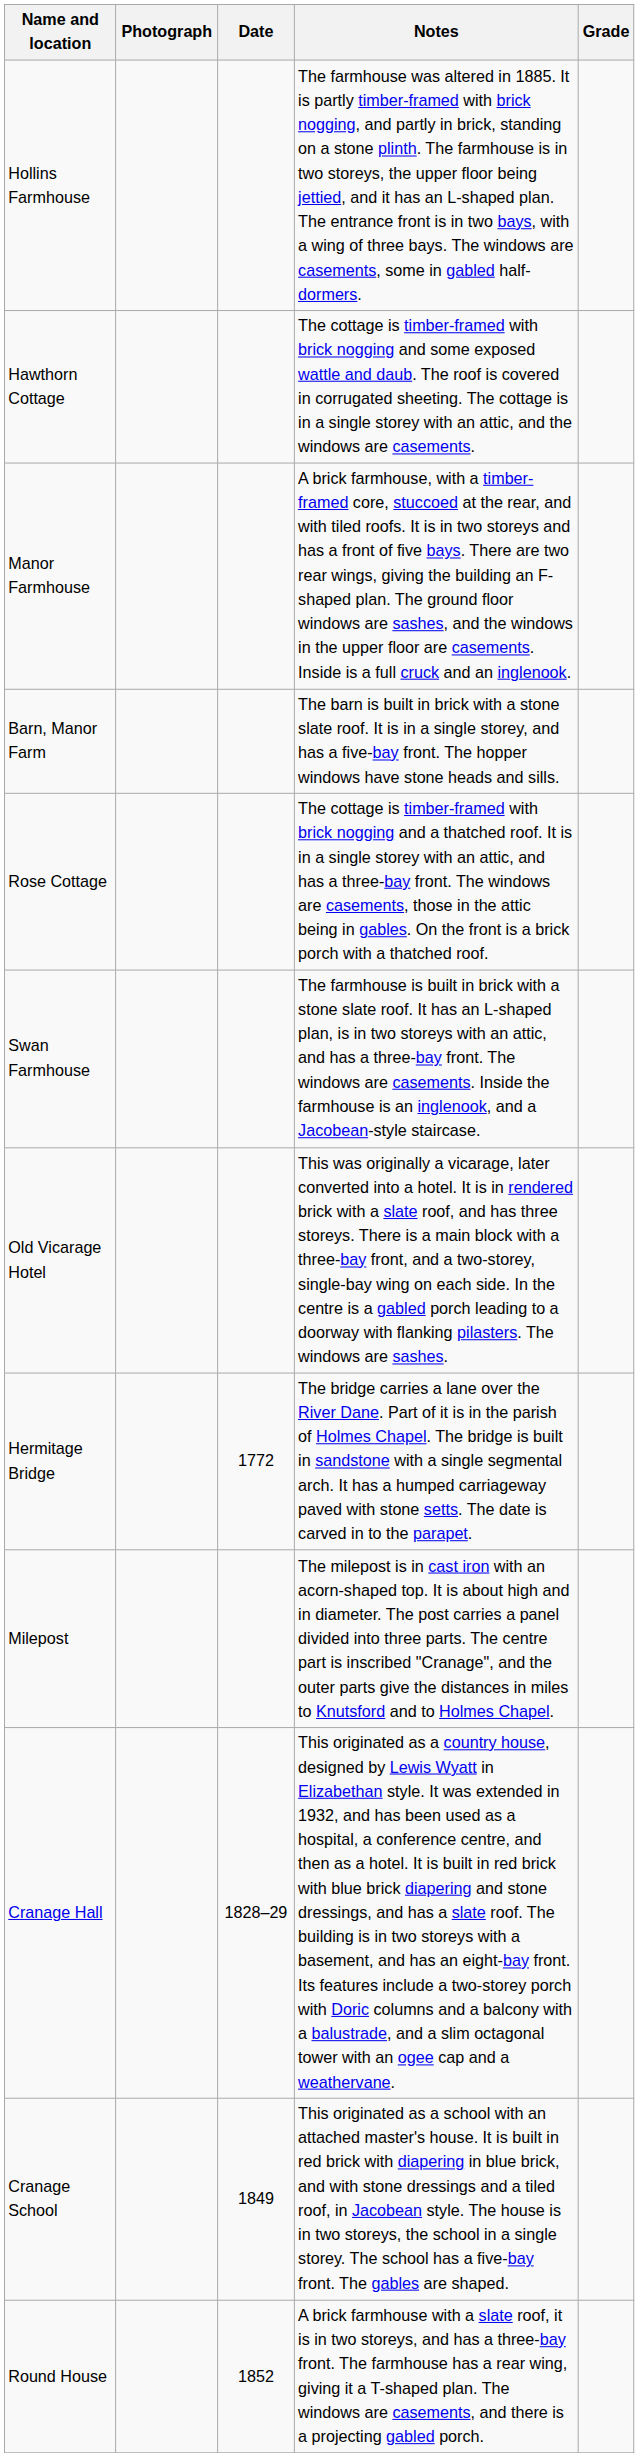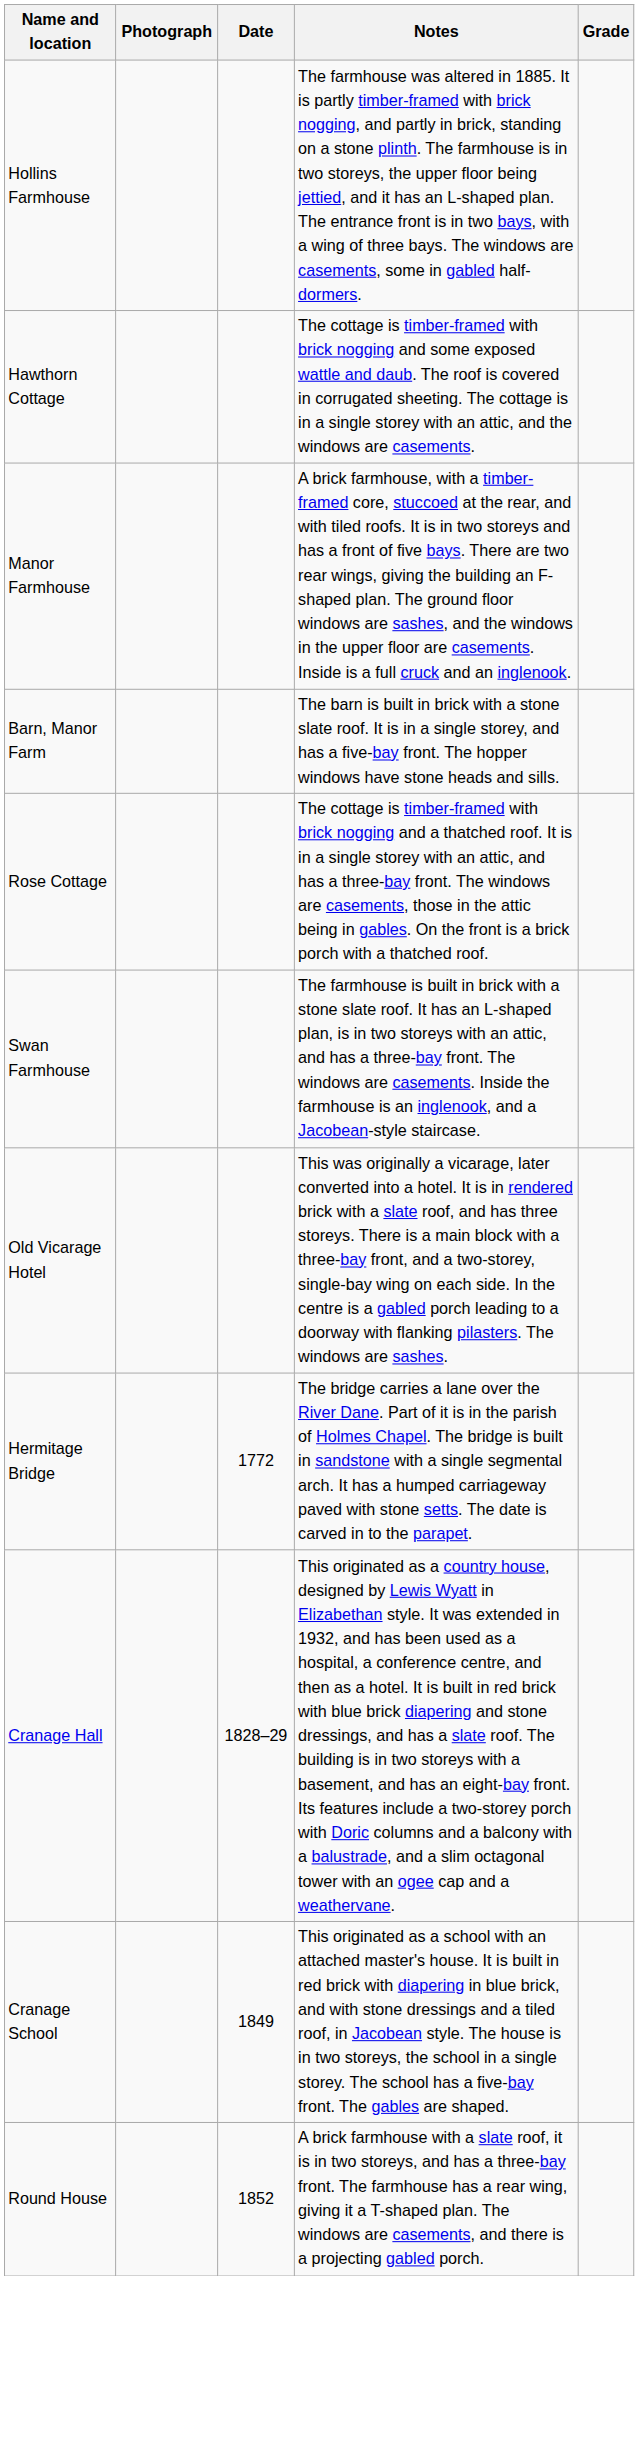- row: Milepost | The milepost is in cast iron with an acorn-shaped top. It is about high and in diameter. The post carries a panel divided into three parts. The centre part is inscribed "Cranage", and the outer parts give the distances in miles to Knutsford and to Holmes Chapel.
